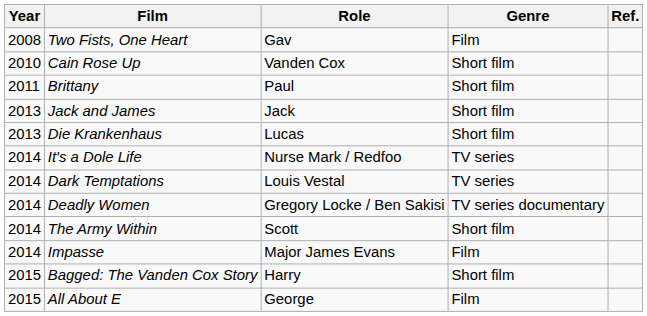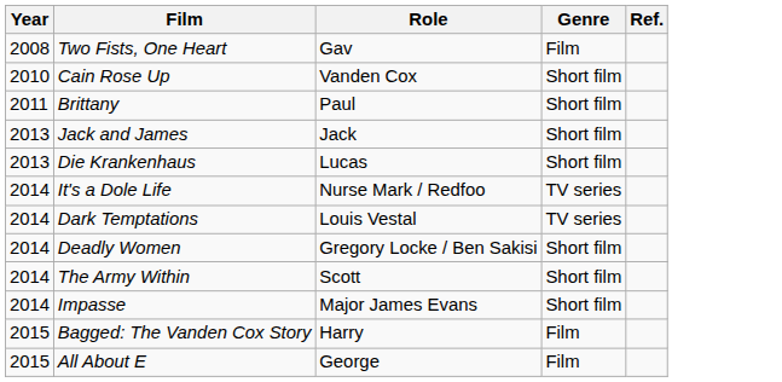Deadly Women | Genre: TV series documentary -> Short film
Impasse | Genre: Film -> Short film
Bagged: The Vanden Cox Story | Genre: Short film -> Film
